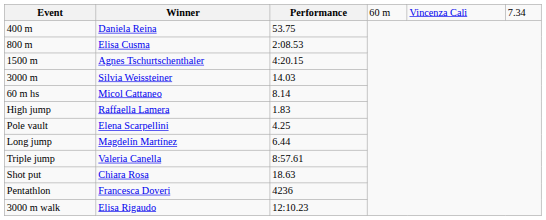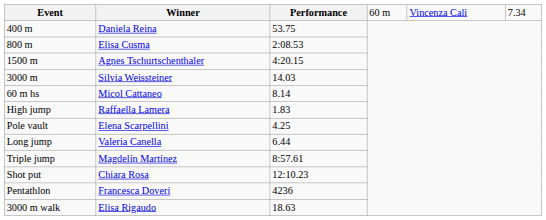Long jump | column 2: Magdelín Martínez -> Valeria Canella
Triple jump | column 2: Valeria Canella -> Magdelín Martínez
Shot put | column 3: 18.63 -> 12:10.23
3000 m walk | column 3: 12:10.23 -> 18.63
